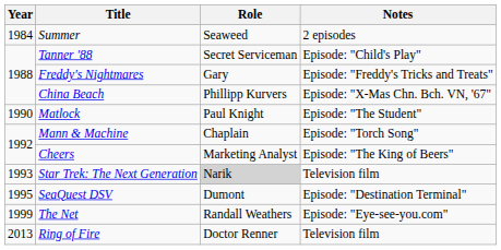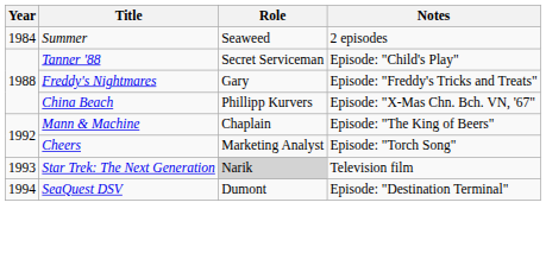- row: 1990 | Matlock | Paul Knight | Episode: "The Student"
Mann & Machine | Notes: Episode: "Torch Song" -> Episode: "The King of Beers"
Cheers | Notes: Episode: "The King of Beers" -> Episode: "Torch Song"
SeaQuest DSV | Year: 1995 -> 1994
- row: 1999 | The Net | Randall Weathers | Episode: "Eye-see-you.com"
- row: 2013 | Ring of Fire | Doctor Renner | Television film
